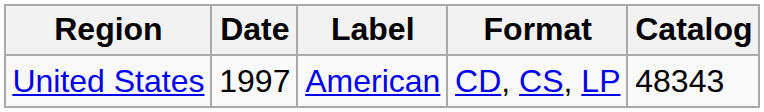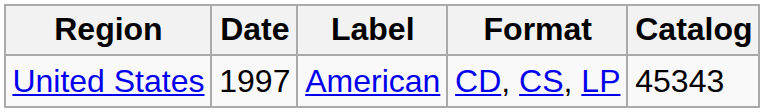United States | Catalog: 48343 -> 45343
